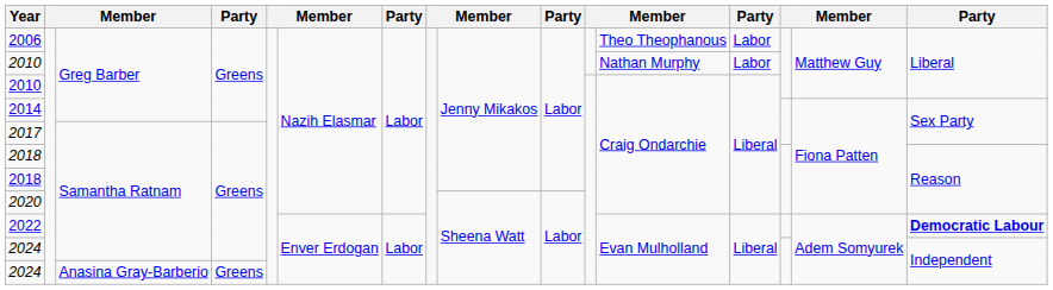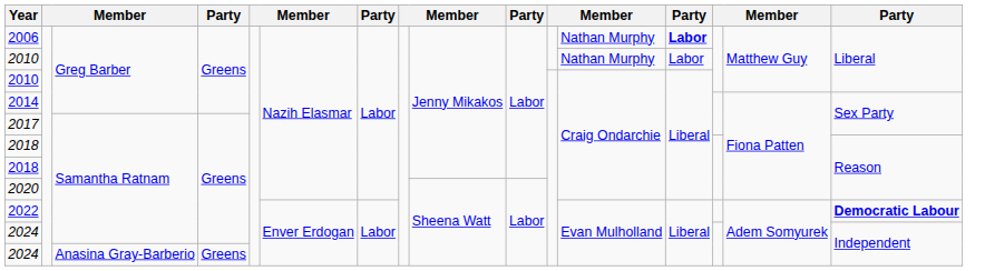2006 | column 12: Theo Theophanous -> Nathan Murphy
2006 | column 13: normal -> bold
